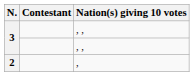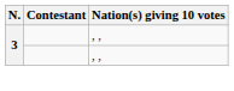- row: 2 | ,
